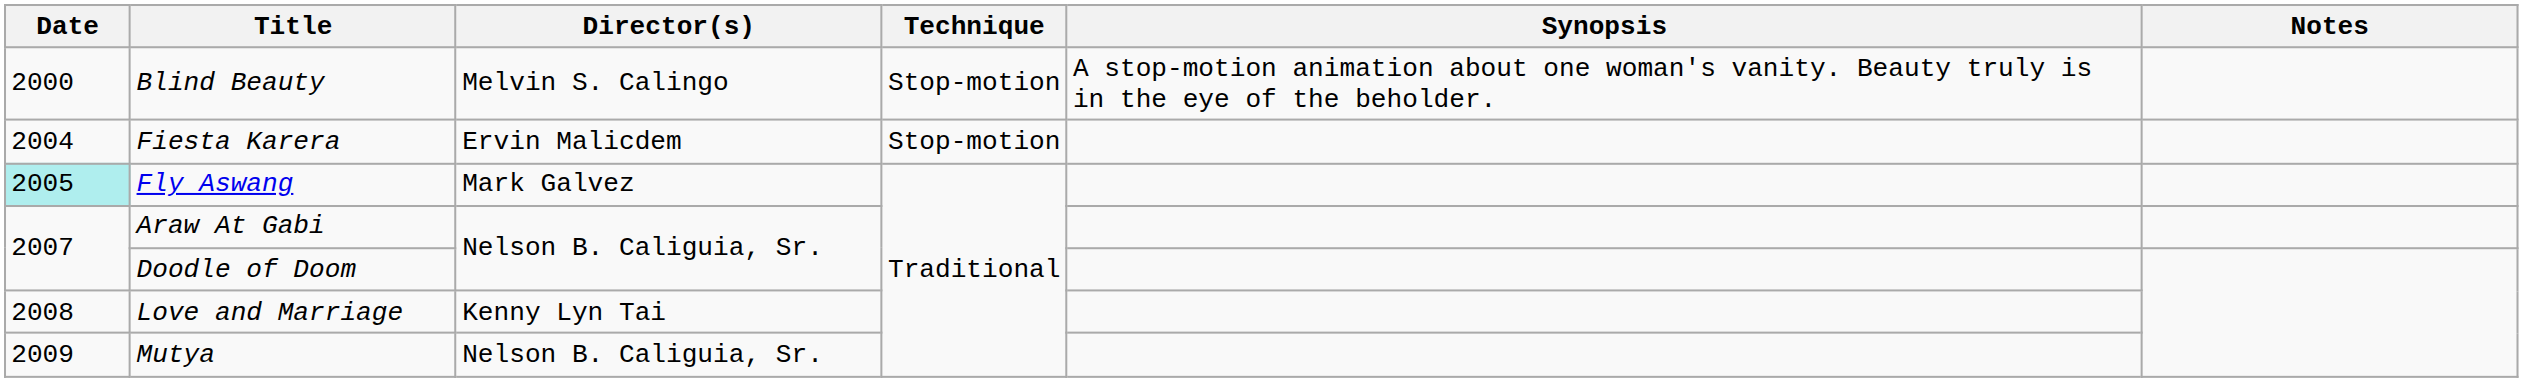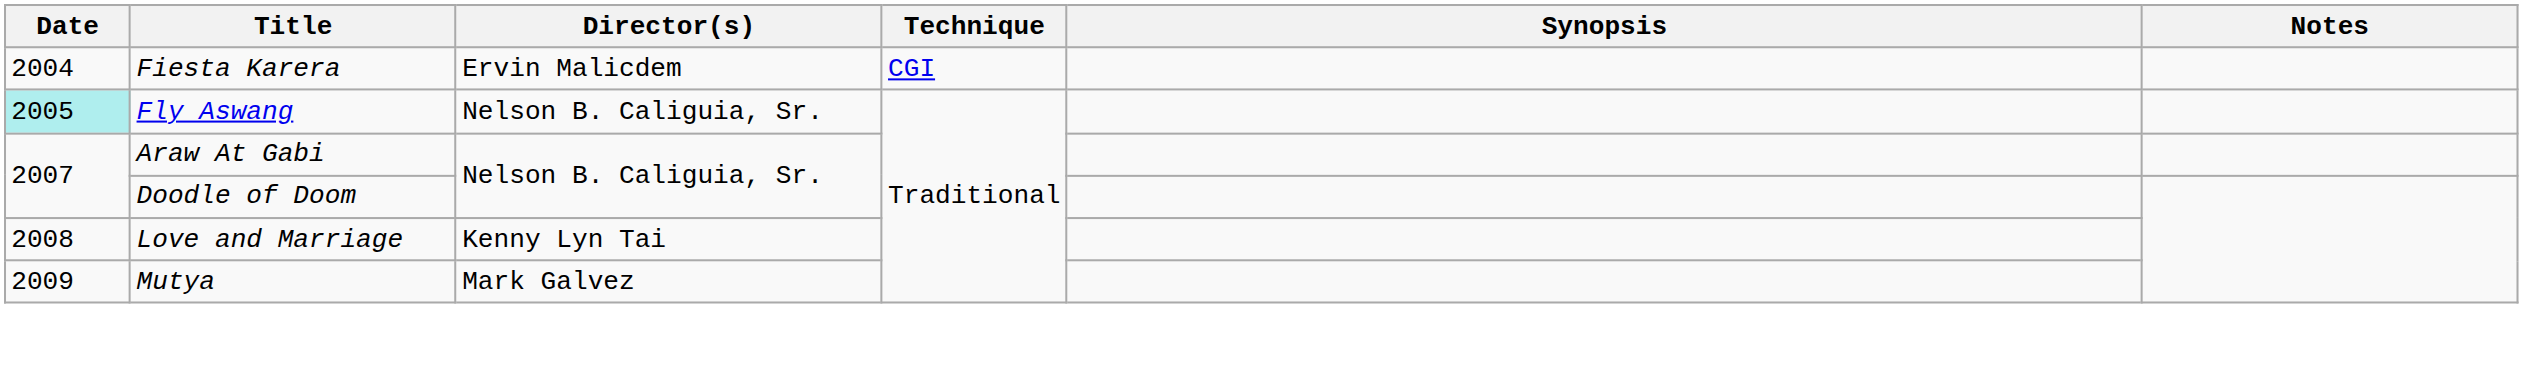- row: 2000 | Blind Beauty | Melvin S. Calingo | Stop-motion | A stop-motion animation about one woman's vanity. Beauty truly is in the eye of the beholder.
Fiesta Karera | Technique: Stop-motion -> CGI
Fly Aswang | Director(s): Mark Galvez -> Nelson B. Caliguia, Sr.
Mutya | Director(s): Nelson B. Caliguia, Sr. -> Mark Galvez
